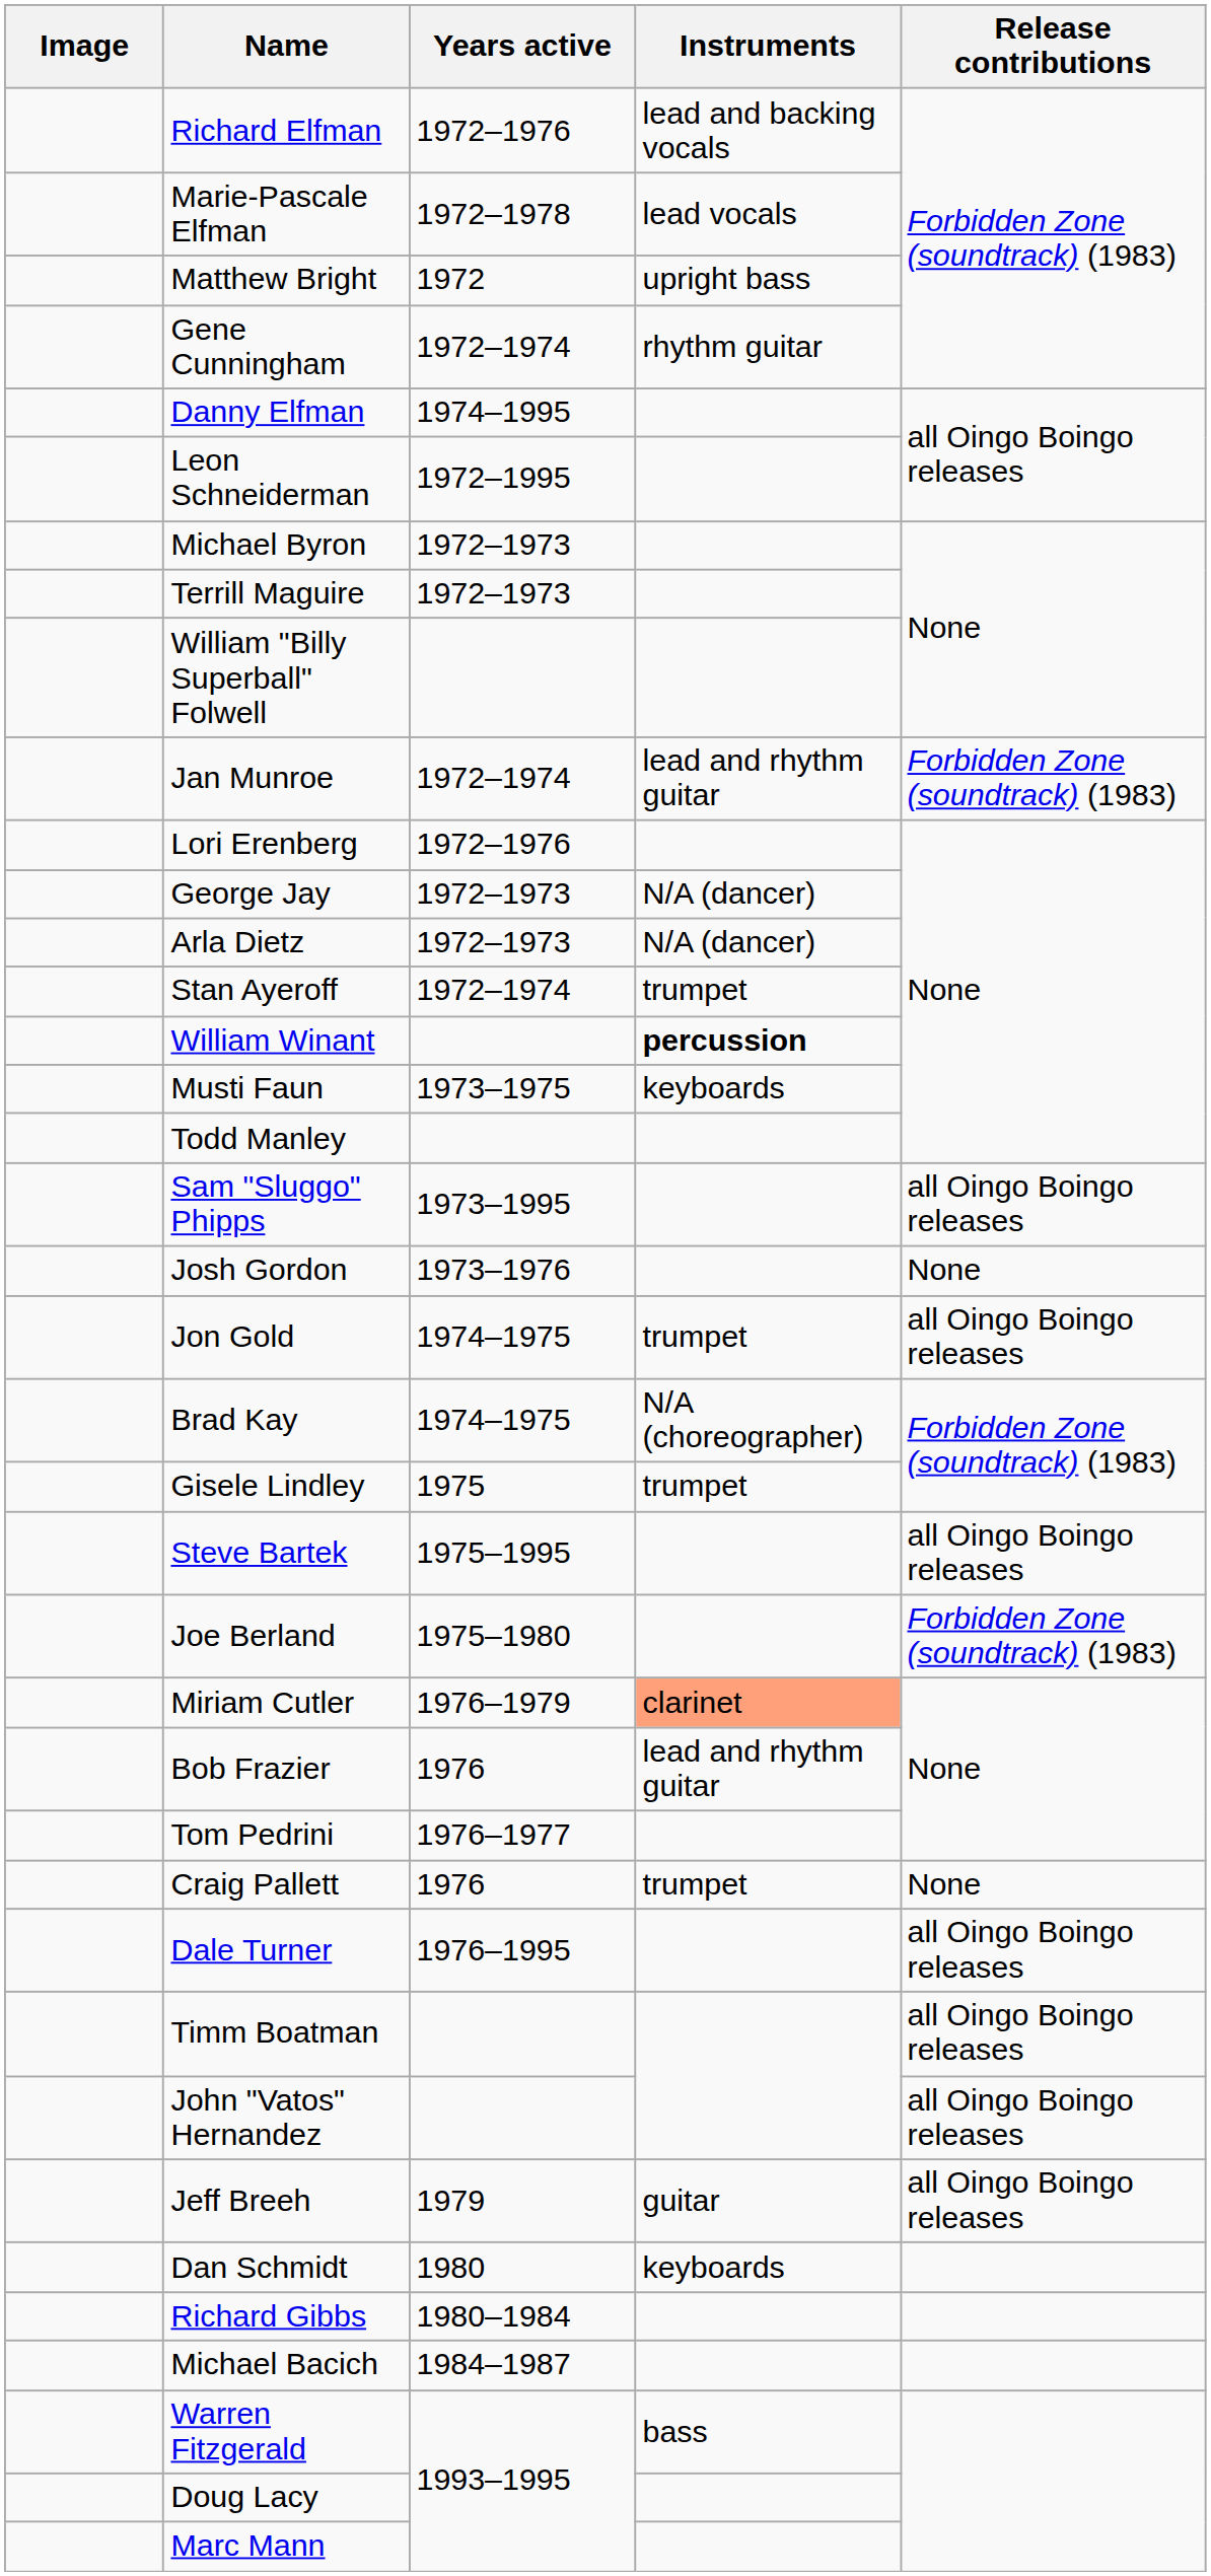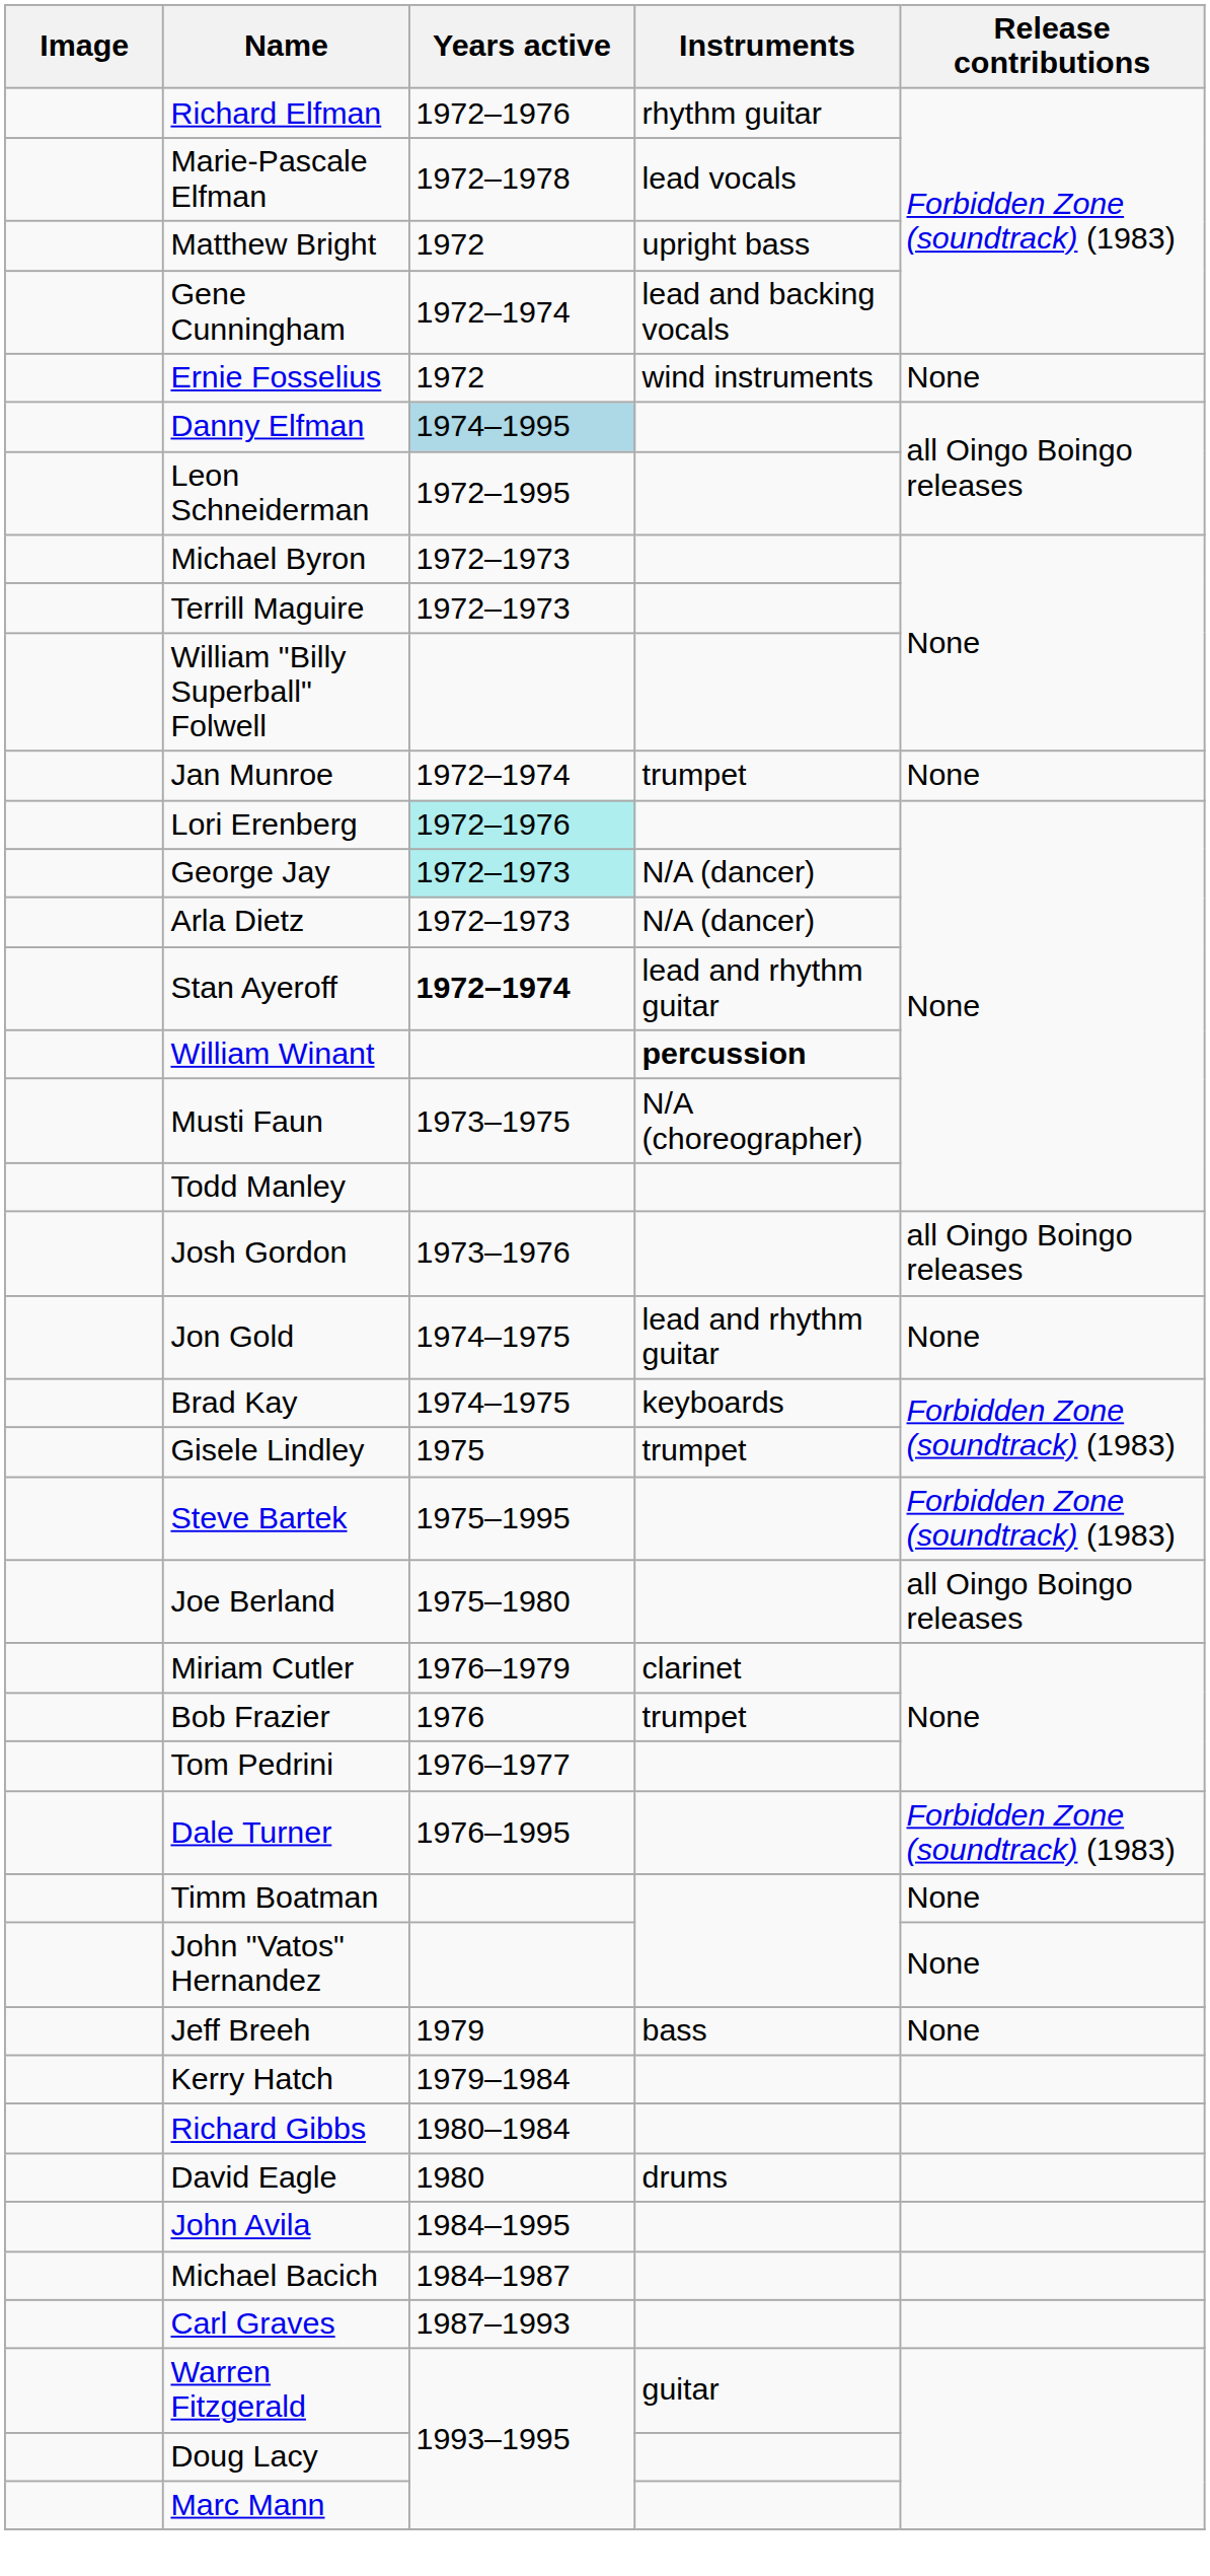Richard Elfman | Instruments: lead and backing vocals -> rhythm guitar
Gene Cunningham | Instruments: rhythm guitar -> lead and backing vocals
+ row: Ernie Fosselius | 1972 | wind instruments | None
Danny Elfman | Years active: no background -> lightblue background
Jan Munroe | Instruments: lead and rhythm guitar -> trumpet
Jan Munroe | Release contributions: Forbidden Zone (soundtrack) (1983) -> None
Lori Erenberg | Years active: no background -> paleturquoise background
George Jay | Years active: no background -> paleturquoise background
Stan Ayeroff | Years active: normal -> bold
Stan Ayeroff | Instruments: trumpet -> lead and rhythm guitar
Musti Faun | Instruments: keyboards -> N/A (choreographer)
- row: Sam "Sluggo" Phipps | 1973–1995 | all Oingo Boingo releases
Josh Gordon | Release contributions: None -> all Oingo Boingo releases
Jon Gold | Instruments: trumpet -> lead and rhythm guitar
Jon Gold | Release contributions: all Oingo Boingo releases -> None
Brad Kay | Instruments: N/A (choreographer) -> keyboards
Steve Bartek | Release contributions: all Oingo Boingo releases -> Forbidden Zone (soundtrack) (1983)
Joe Berland | Release contributions: Forbidden Zone (soundtrack) (1983) -> all Oingo Boingo releases
Miriam Cutler | Instruments: lightsalmon background -> no background
Bob Frazier | Instruments: lead and rhythm guitar -> trumpet
- row: Craig Pallett | 1976 | trumpet | None
Dale Turner | Release contributions: all Oingo Boingo releases -> Forbidden Zone (soundtrack) (1983)
Timm Boatman | Release contributions: all Oingo Boingo releases -> None
John "Vatos" Hernandez | Release contributions: all Oingo Boingo releases -> None
Jeff Breeh | Instruments: guitar -> bass
Jeff Breeh | Release contributions: all Oingo Boingo releases -> None
+ row: Kerry Hatch | 1979–1984
- row: Dan Schmidt | 1980 | keyboards
+ row: David Eagle | 1980 | drums
+ row: John Avila | 1984–1995
+ row: Carl Graves | 1987–1993
Warren Fitzgerald | Instruments: bass -> guitar
